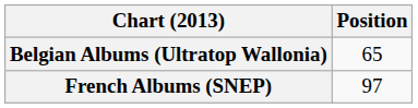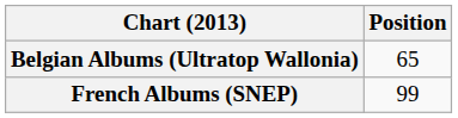French Albums (SNEP) | Position: 97 -> 99
